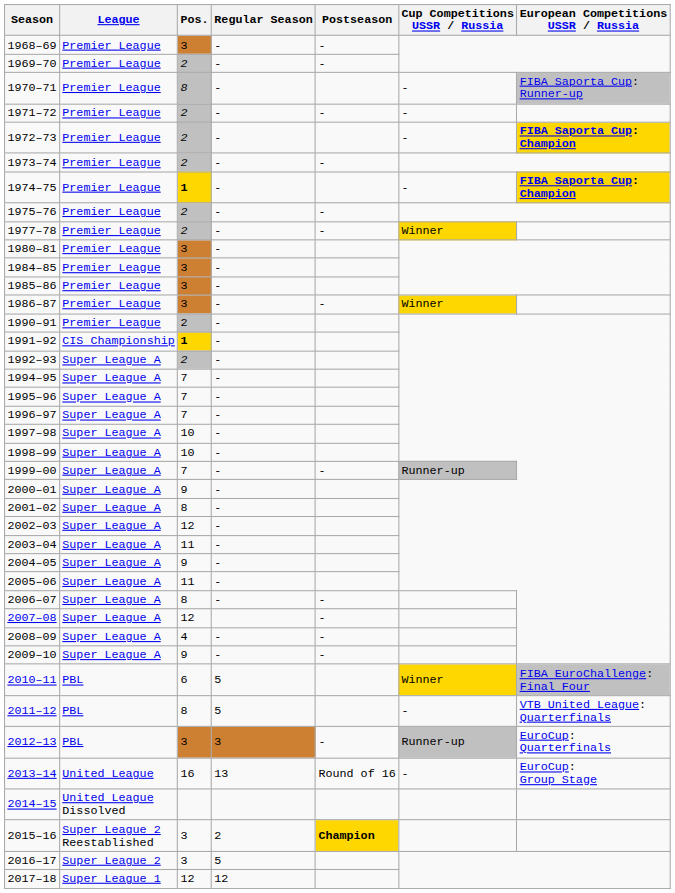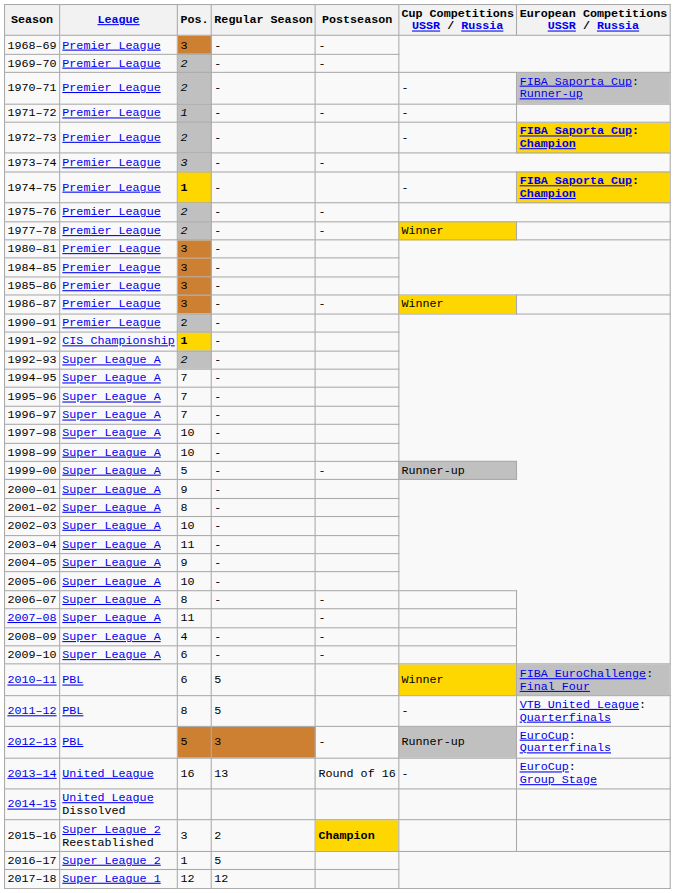1970–71 | Pos.: 8 -> 2
1971–72 | Pos.: 2 -> 1
1973–74 | Pos.: 2 -> 3
1999–00 | Pos.: 7 -> 5
2002–03 | Pos.: 12 -> 10
2005–06 | Pos.: 11 -> 10
2007–08 | Pos.: 12 -> 11
2009–10 | Pos.: 9 -> 6
2012–13 | Pos.: 3 -> 5
2016–17 | Pos.: 3 -> 1
